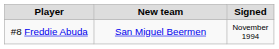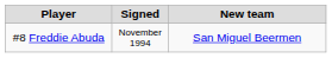columns swapped: Signed <-> New team
